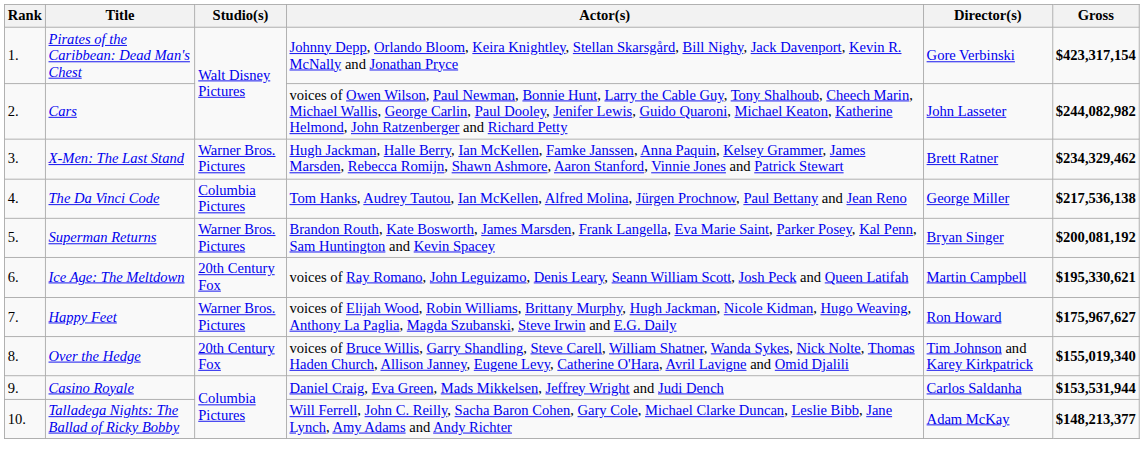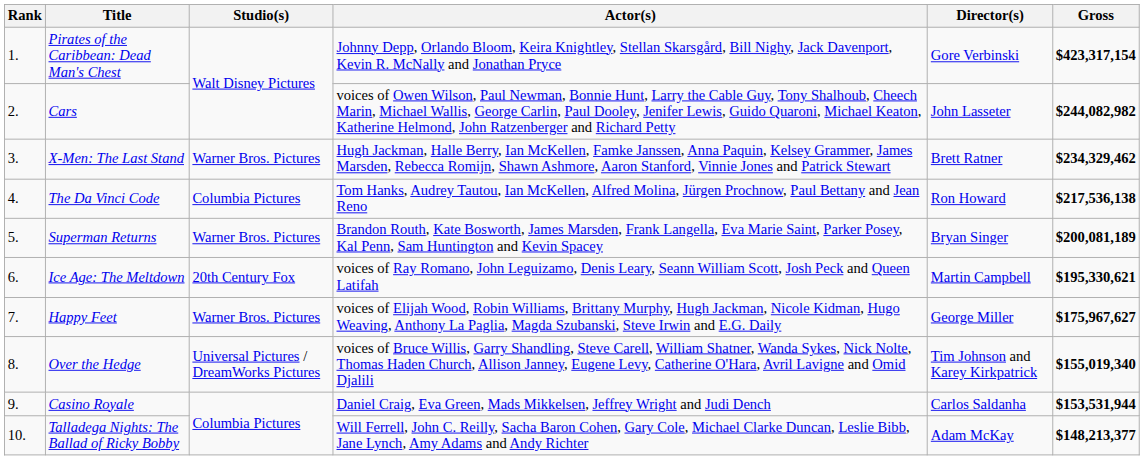The Da Vinci Code | Director(s): George Miller -> Ron Howard
Superman Returns | Gross: $200,081,192 -> $200,081,189
Happy Feet | Director(s): Ron Howard -> George Miller
Over the Hedge | Studio(s): 20th Century Fox -> Universal Pictures / DreamWorks Pictures
